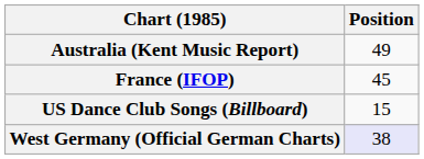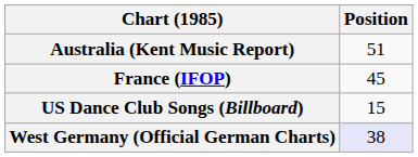Australia (Kent Music Report) | Position: 49 -> 51
